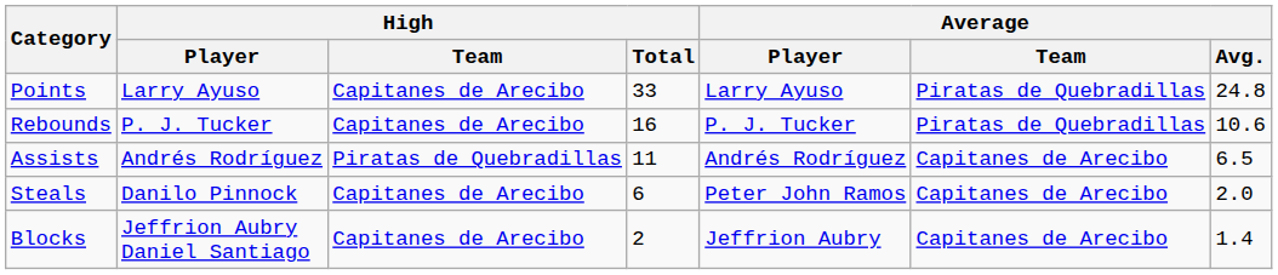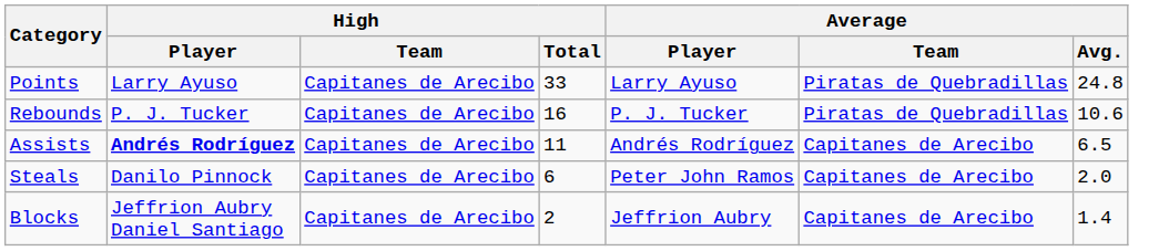Assists | High / Player: normal -> bold
Assists | High / Team: Piratas de Quebradillas -> Capitanes de Arecibo
